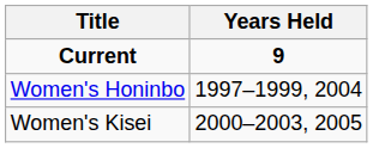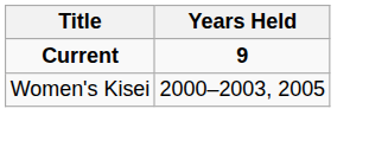- row: Women's Honinbo | 1997–1999, 2004
